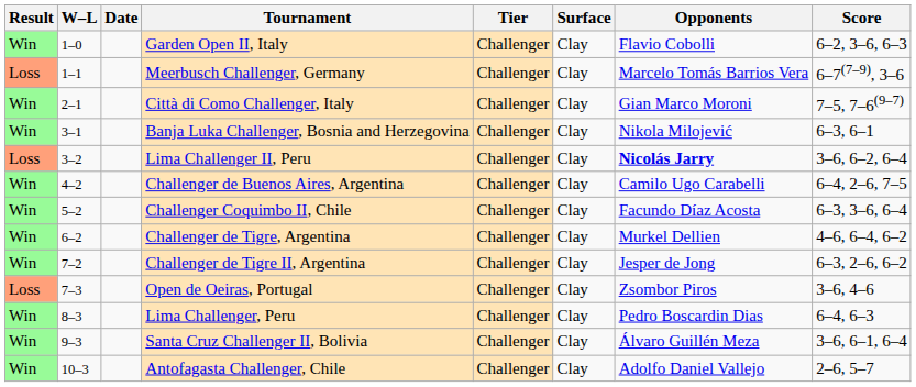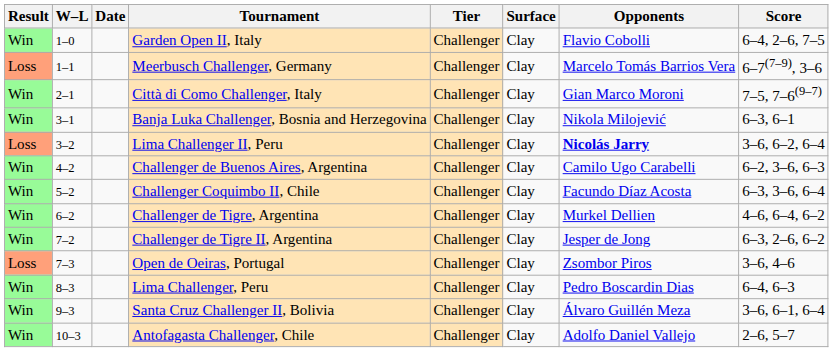Garden Open II, Italy | Score: 6–2, 3–6, 6–3 -> 6–4, 2–6, 7–5
Challenger de Buenos Aires, Argentina | Score: 6–4, 2–6, 7–5 -> 6–2, 3–6, 6–3
